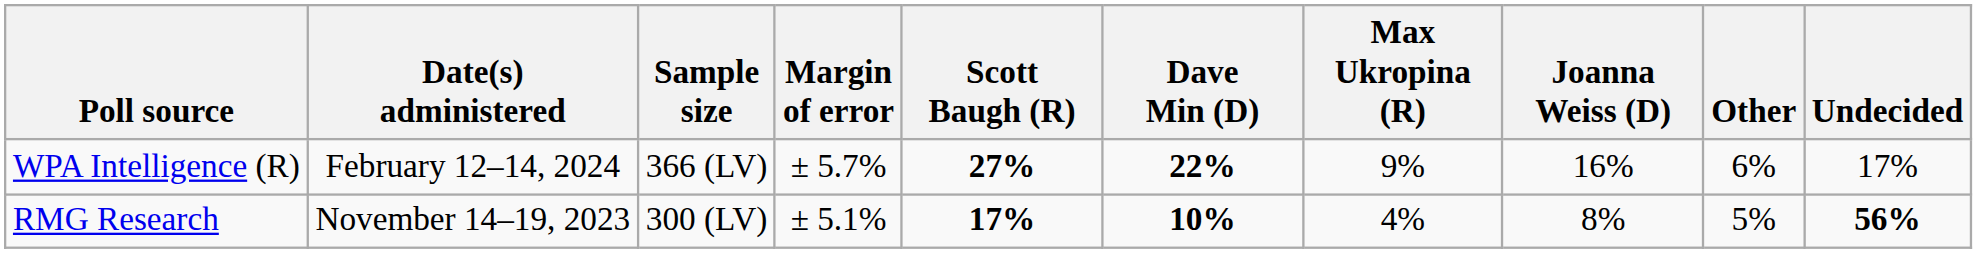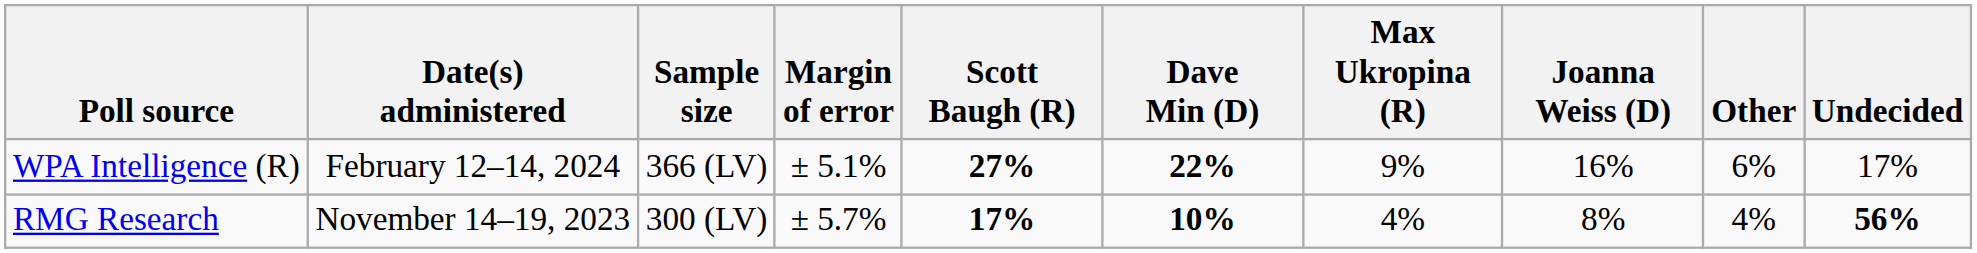WPA Intelligence (R) | Margin of error: ± 5.7% -> ± 5.1%
RMG Research | Margin of error: ± 5.1% -> ± 5.7%
RMG Research | Other: 5% -> 4%
